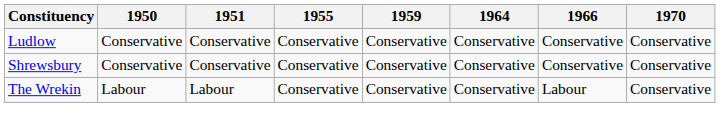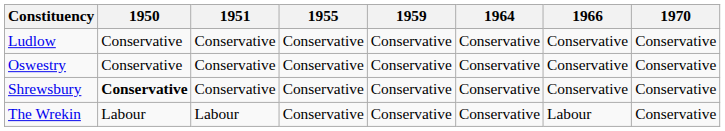+ row: Oswestry | Conservative | Conservative | Conservative | Conservative | Conservative | Conservative | Conservative
Shrewsbury | 1950: normal -> bold
